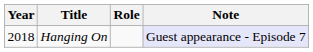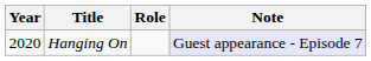Hanging On | Year: 2018 -> 2020
